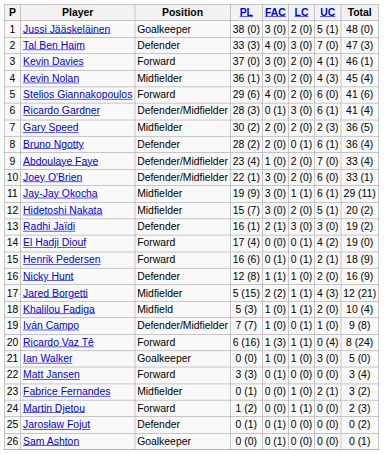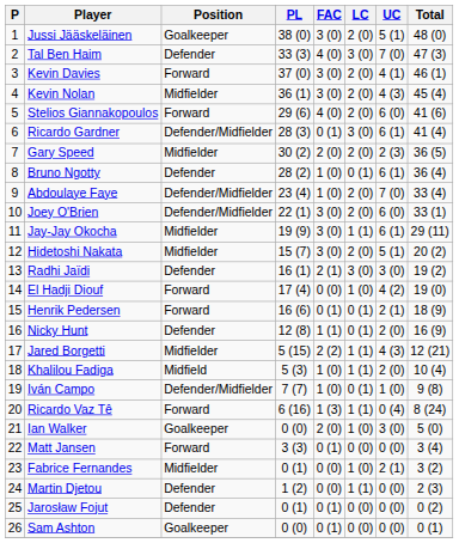Bruno Ngotty | FAC: 2 (0) -> 1 (0)
El Hadji Diouf | LC: 0 (1) -> 1 (0)
Nicky Hunt | LC: 1 (0) -> 0 (1)
Ian Walker | FAC: 1 (0) -> 2 (0)
Martin Djetou | Position: Forward -> Defender
